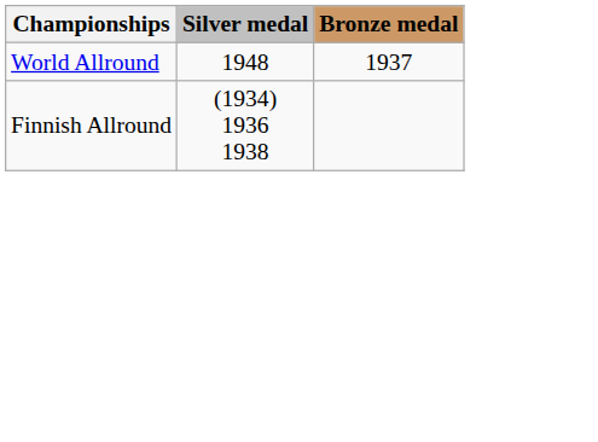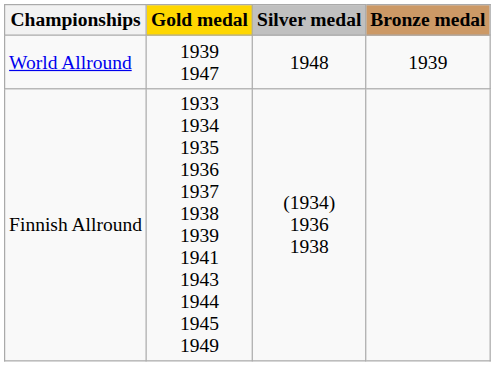+ column: Gold medal | 1939 1947 | 1933 1934 1935 1936 1937 1938 1939 1941 1943 1944 1945 1949
World Allround | Bronze medal: 1937 -> 1939
